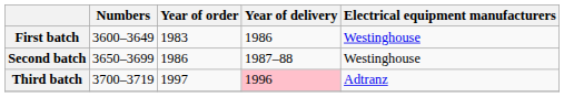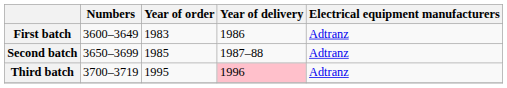First batch | Electrical equipment manufacturers: Westinghouse -> Adtranz
Second batch | Year of order: 1986 -> 1985
Second batch | Electrical equipment manufacturers: Westinghouse -> Adtranz
Third batch | Year of order: 1997 -> 1995
